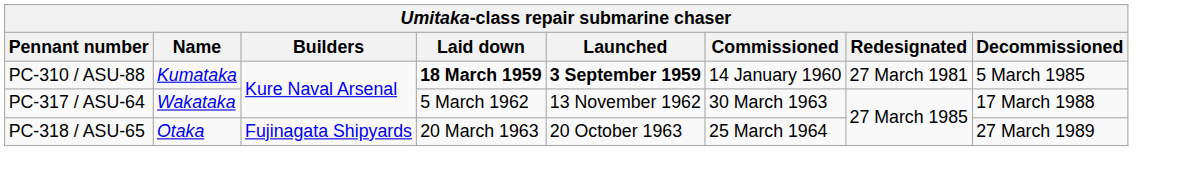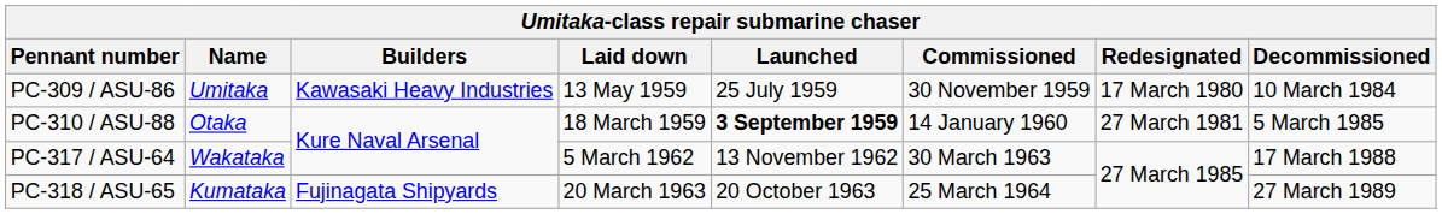+ row: PC-309 / ASU-86 | Umitaka | Kawasaki Heavy Industries | 13 May 1959 | 25 July 1959 | 30 November 1959 | 17 March 1980 | 10 March 1984
PC-310 / ASU-88 | Name: Kumataka -> Otaka
PC-310 / ASU-88 | Laid down: bold -> normal
PC-318 / ASU-65 | Name: Otaka -> Kumataka
